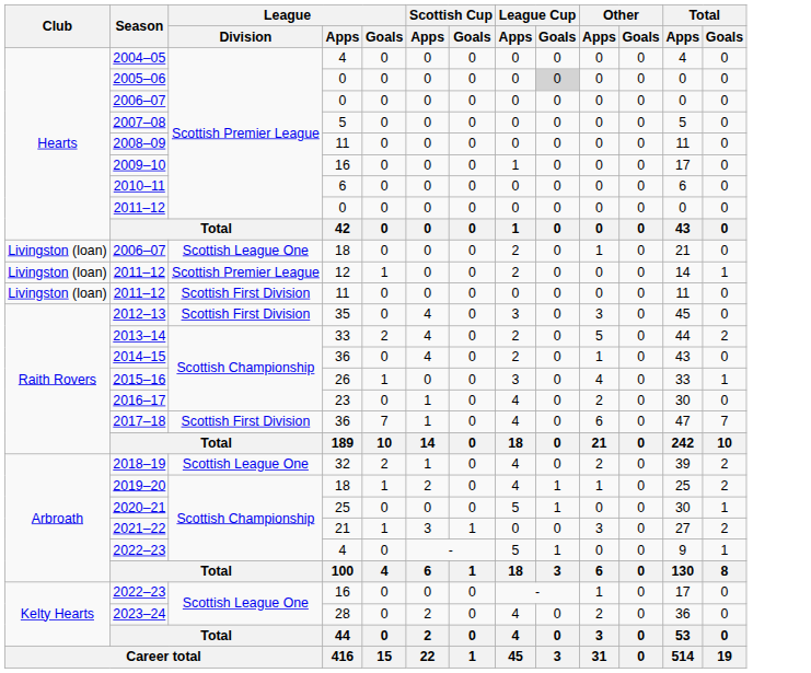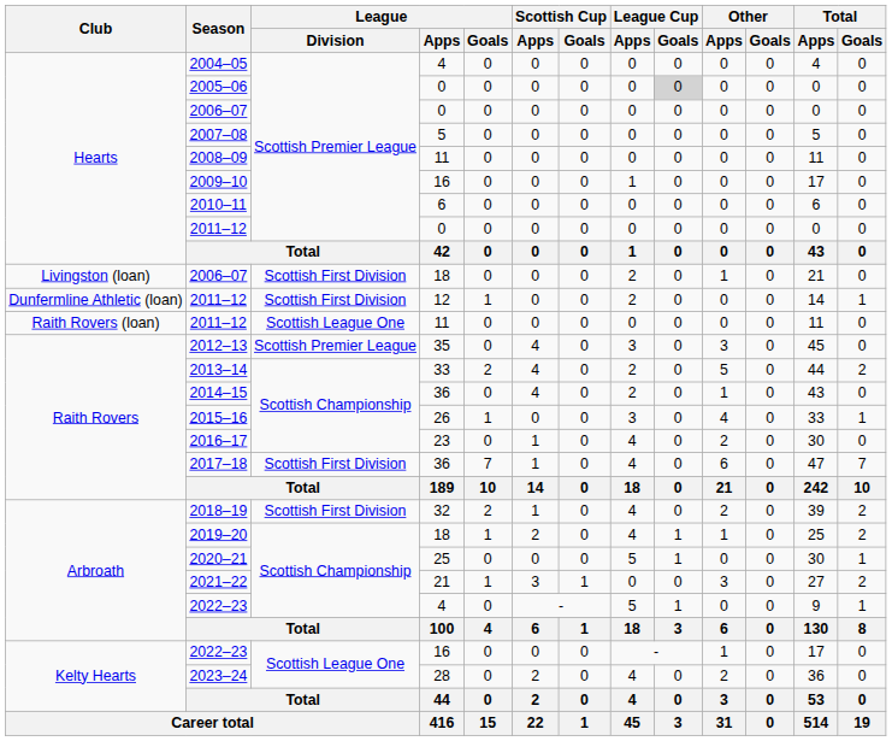2006–07 / 18 | League / Division: Scottish League One -> Scottish First Division
2011–12 / 12 | Club: Livingston (loan) -> Dunfermline Athletic (loan)
2011–12 / 12 | League / Division: Scottish Premier League -> Scottish First Division
2011–12 / 11 | Club: Livingston (loan) -> Raith Rovers (loan)
2011–12 / 11 | League / Division: Scottish First Division -> Scottish League One
2012–13 | League / Division: Scottish First Division -> Scottish Premier League
2018–19 | League / Division: Scottish League One -> Scottish First Division
